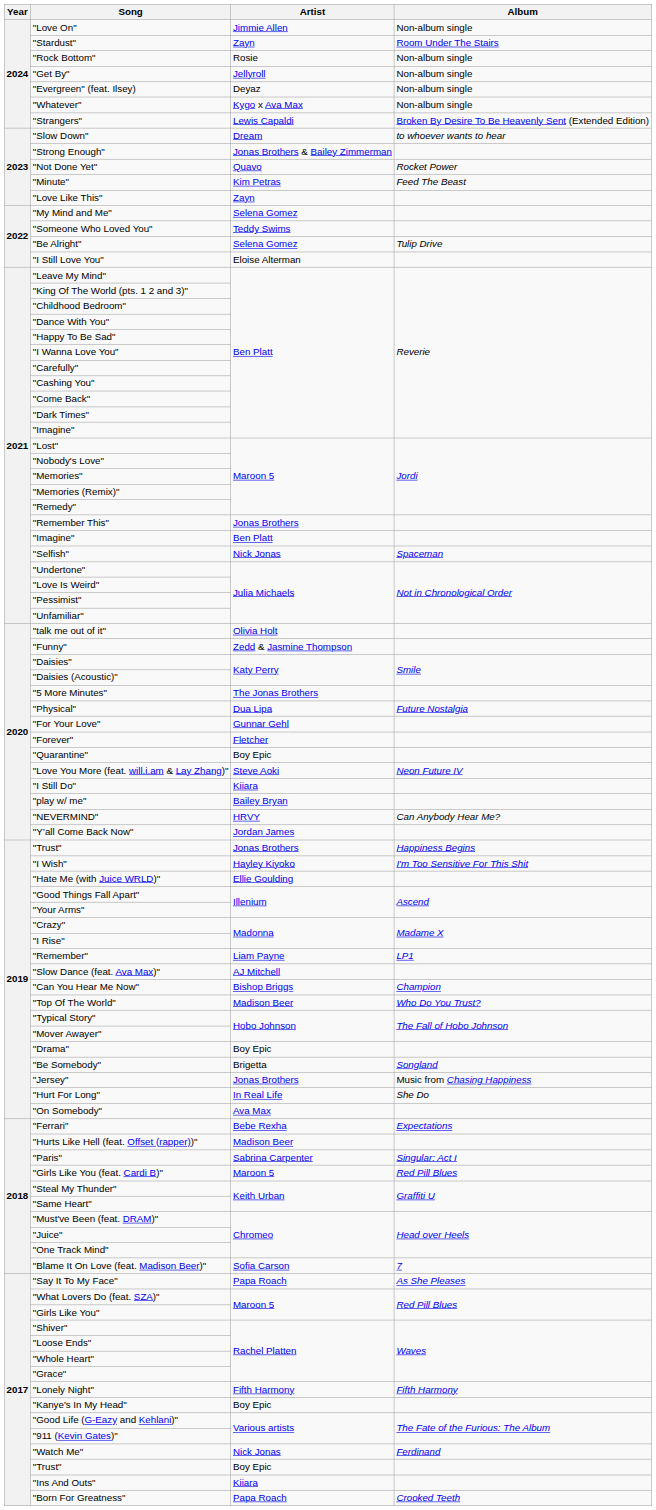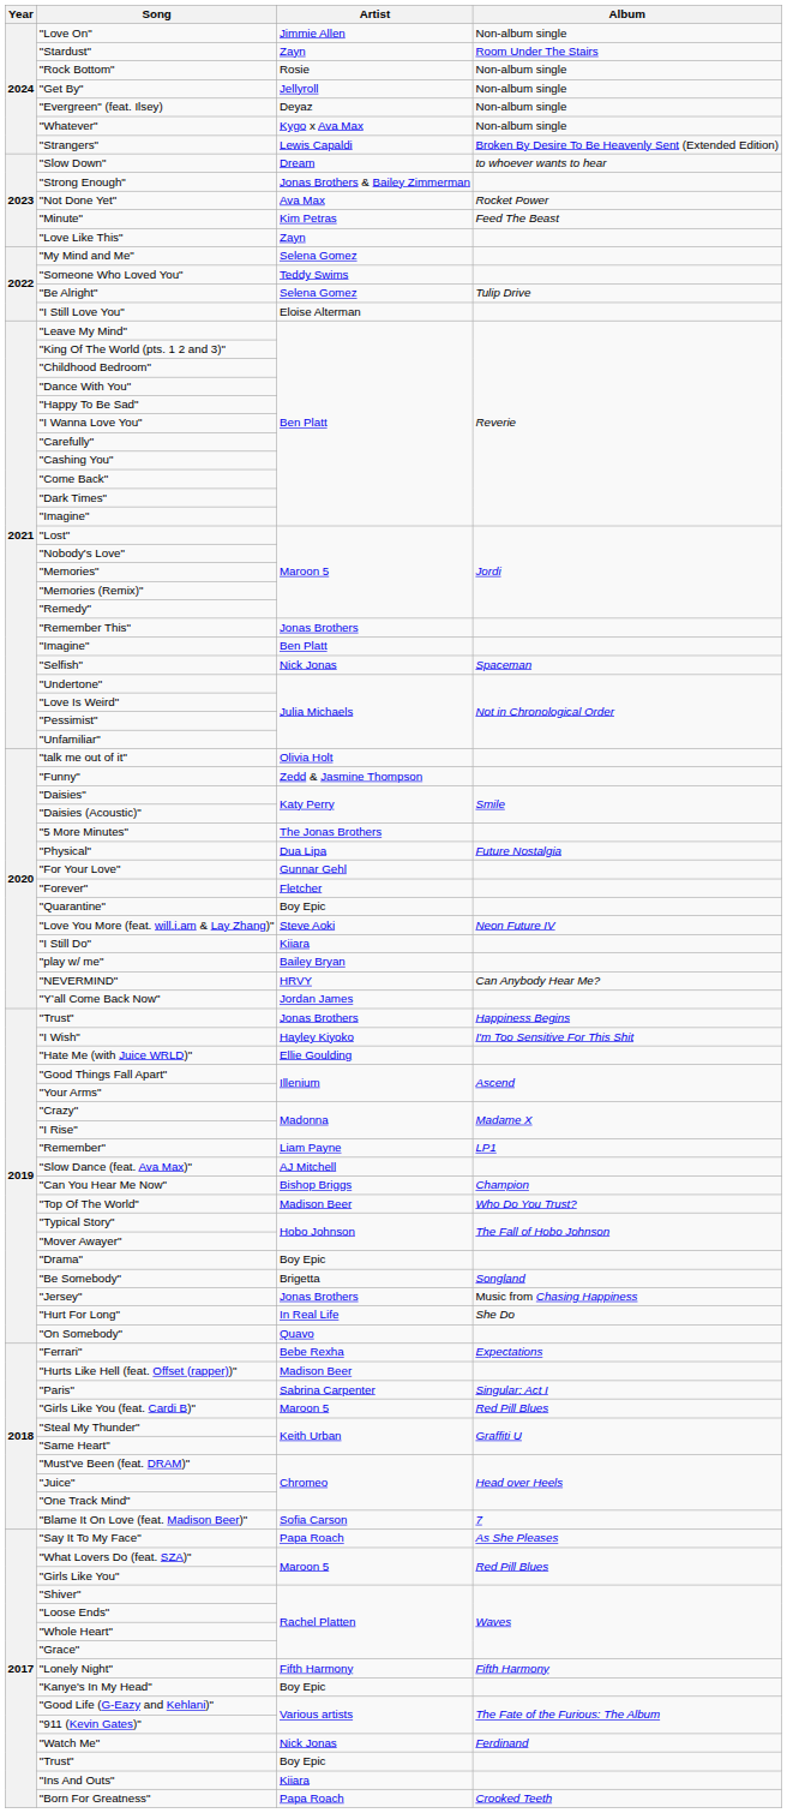"Not Done Yet" | Artist: Quavo -> Ava Max
"On Somebody" | Artist: Ava Max -> Quavo
